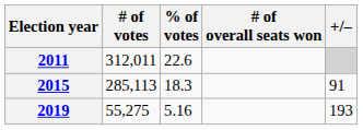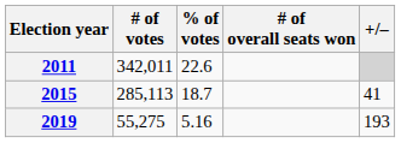2011 | # of votes: 312,011 -> 342,011
2015 | % of votes: 18.3 -> 18.7
2015 | +/–: 91 -> 41
